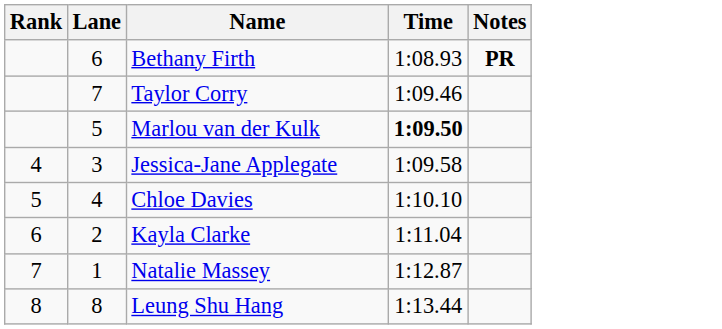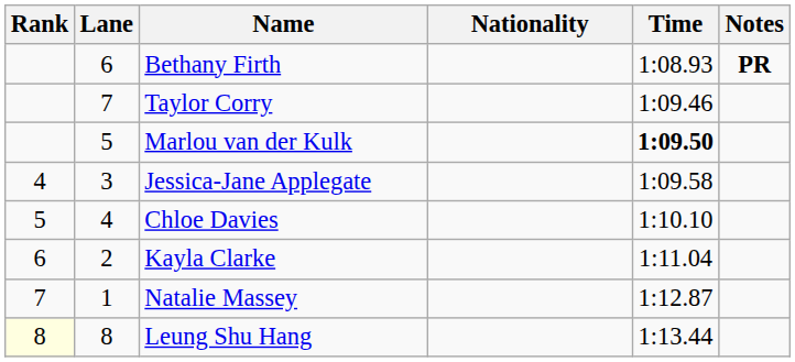+ column: Nationality
Leung Shu Hang | Rank: no background -> lightyellow background
